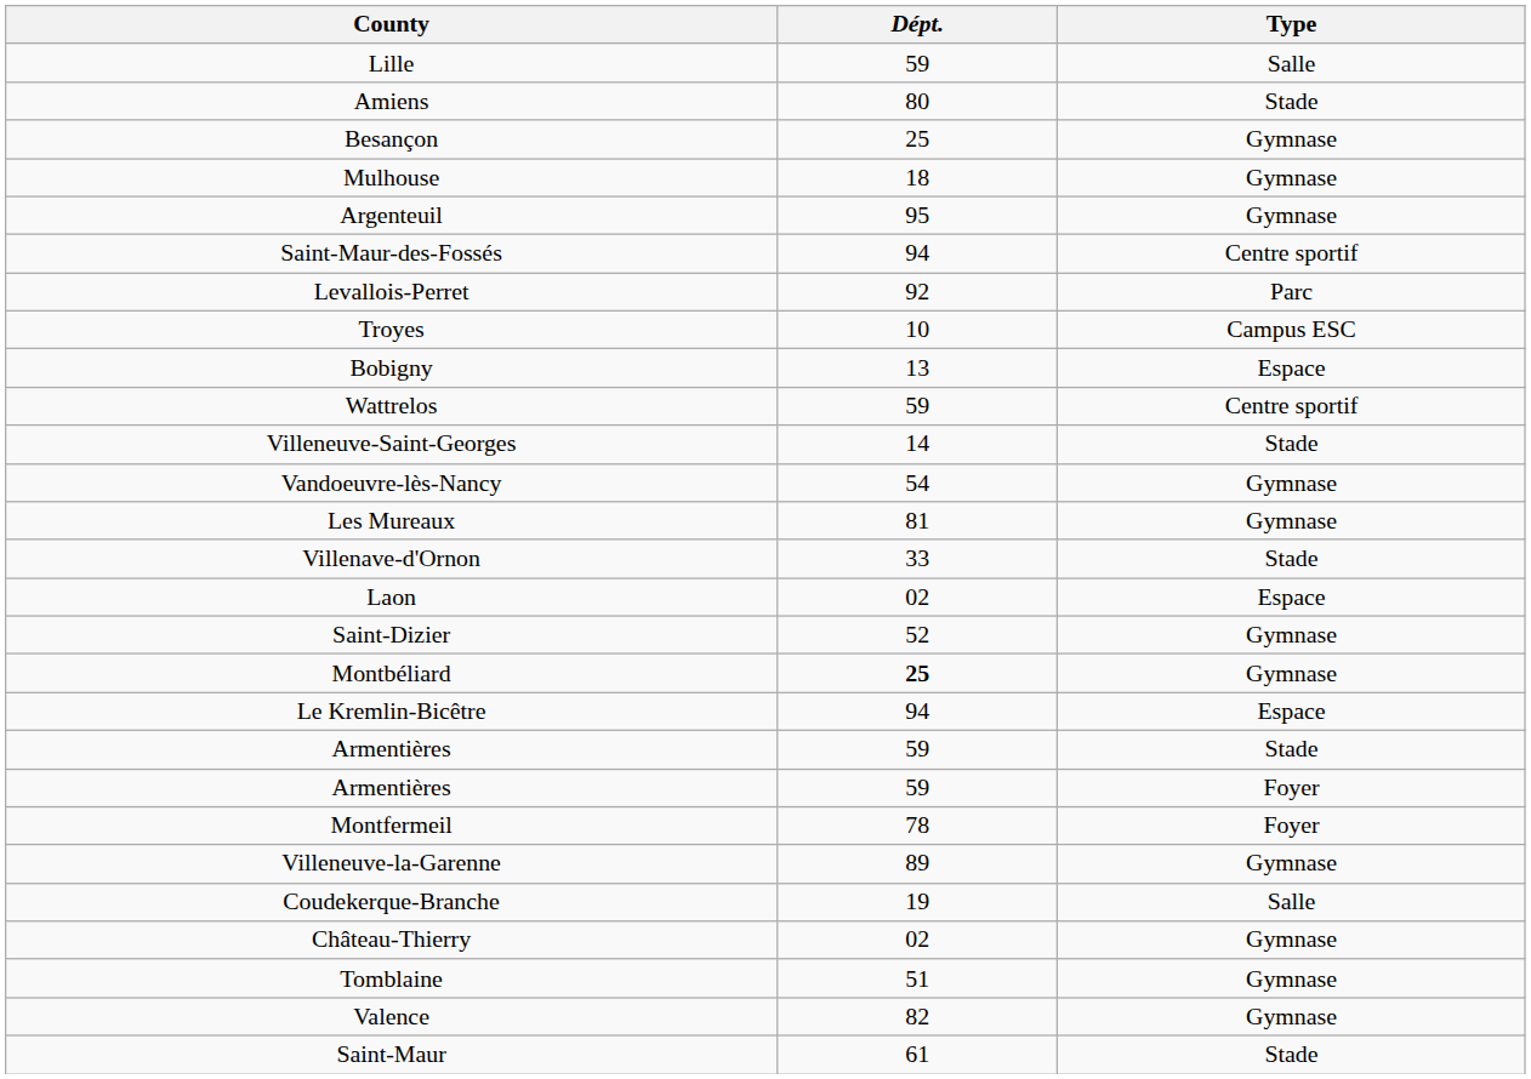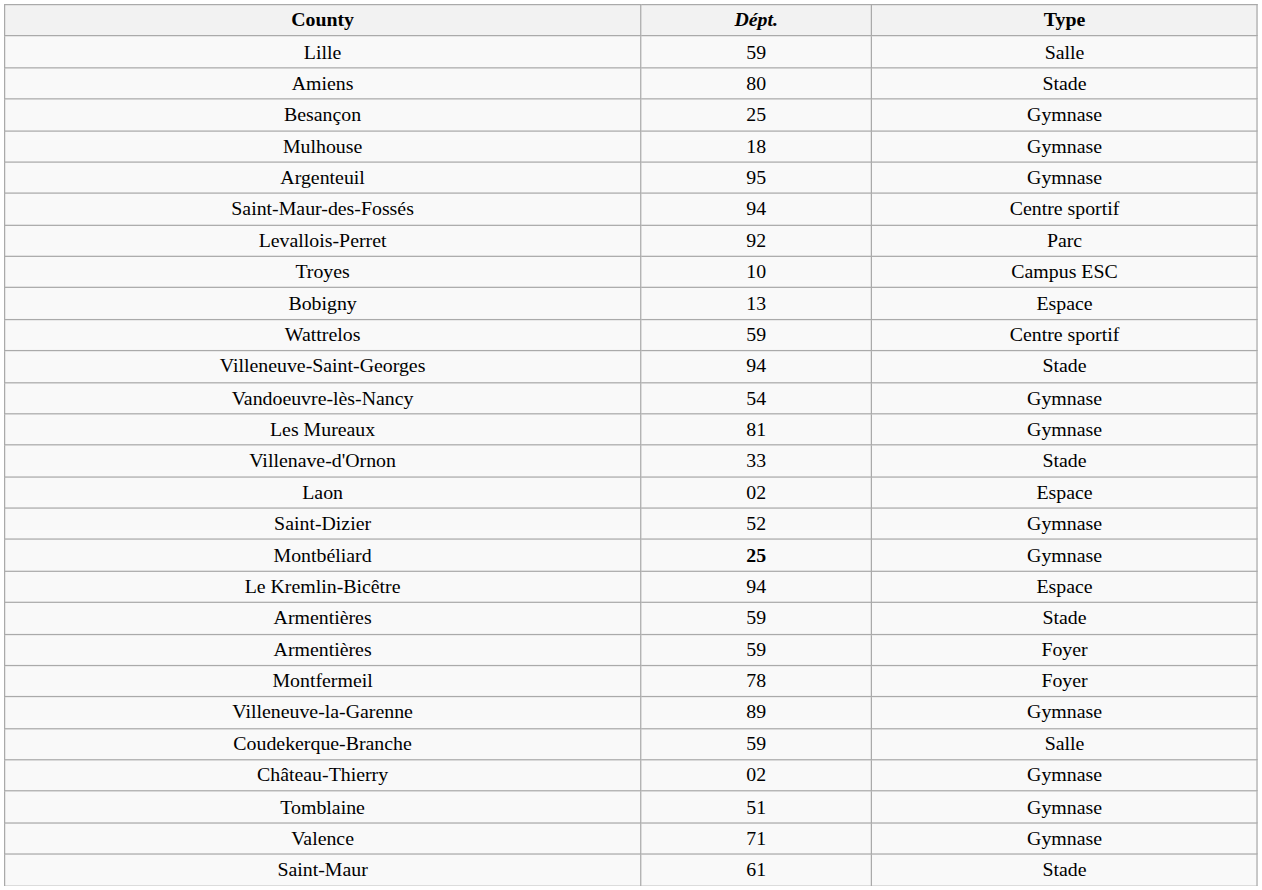Villeneuve-Saint-Georges | Dépt.: 14 -> 94
Coudekerque-Branche | Dépt.: 19 -> 59
Valence | Dépt.: 82 -> 71
